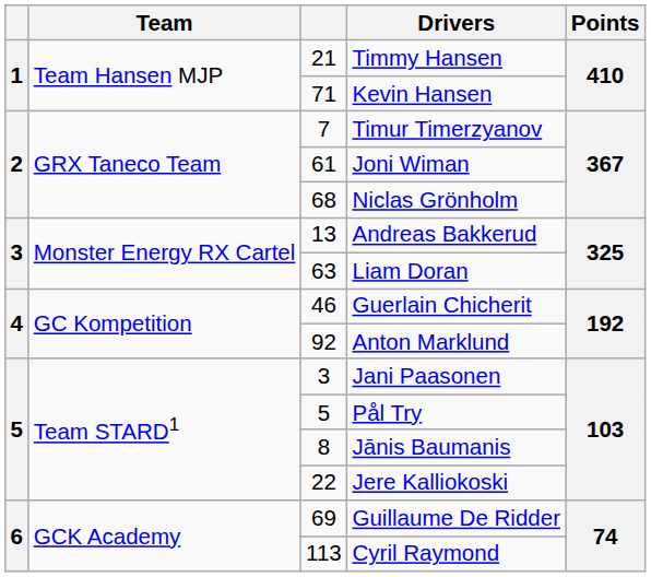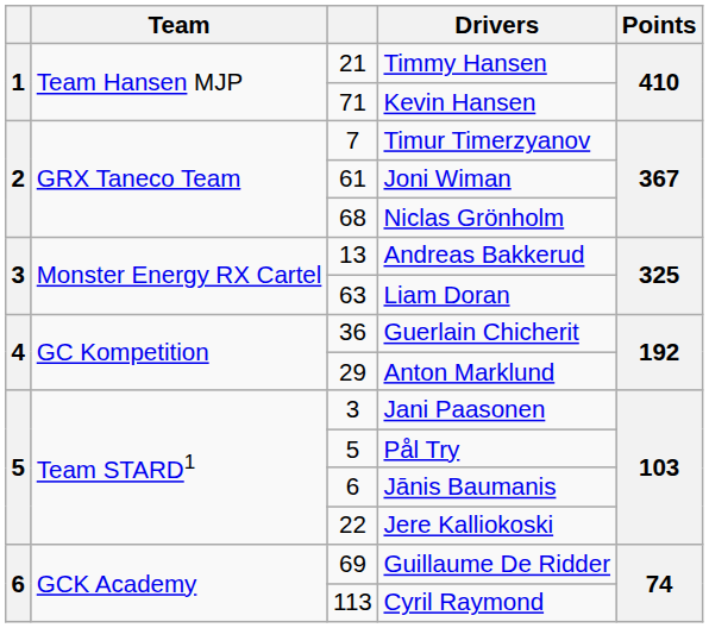Guerlain Chicherit | column 3: 46 -> 36
Anton Marklund | column 3: 92 -> 29
Jānis Baumanis | column 3: 8 -> 6
